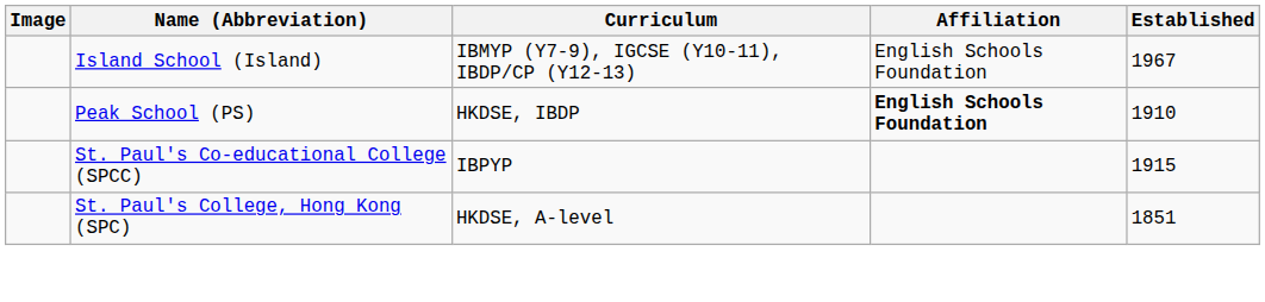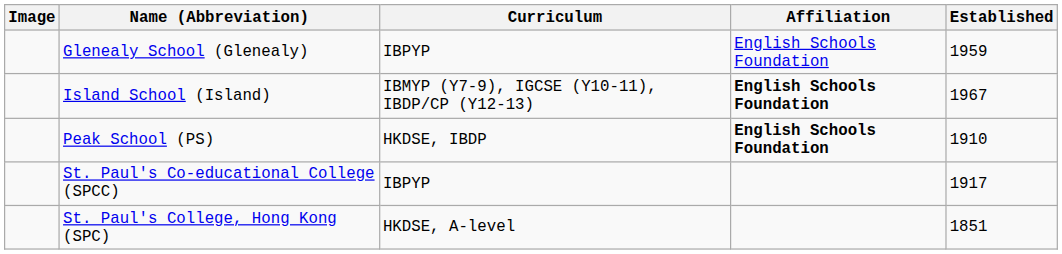+ row: Glenealy School (Glenealy) | IBPYP | English Schools Foundation | 1959
Island School (Island) | Affiliation: normal -> bold
St. Paul's Co-educational College (SPCC) | Established: 1915 -> 1917
